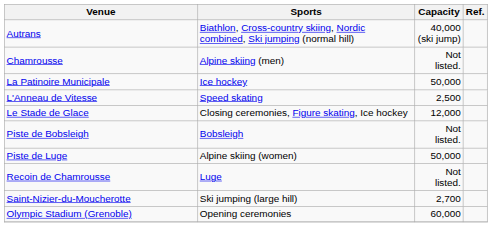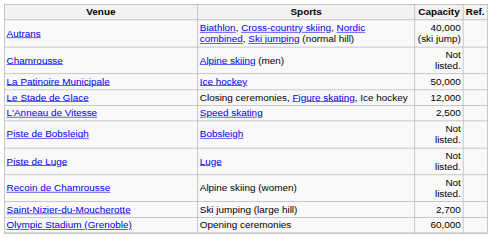rows swapped: L'Anneau de Vitesse <-> Le Stade de Glace
Piste de Luge | Sports: Alpine skiing (women) -> Luge
Piste de Luge | Capacity: 50,000 -> Not listed.
Recoin de Chamrousse | Sports: Luge -> Alpine skiing (women)
